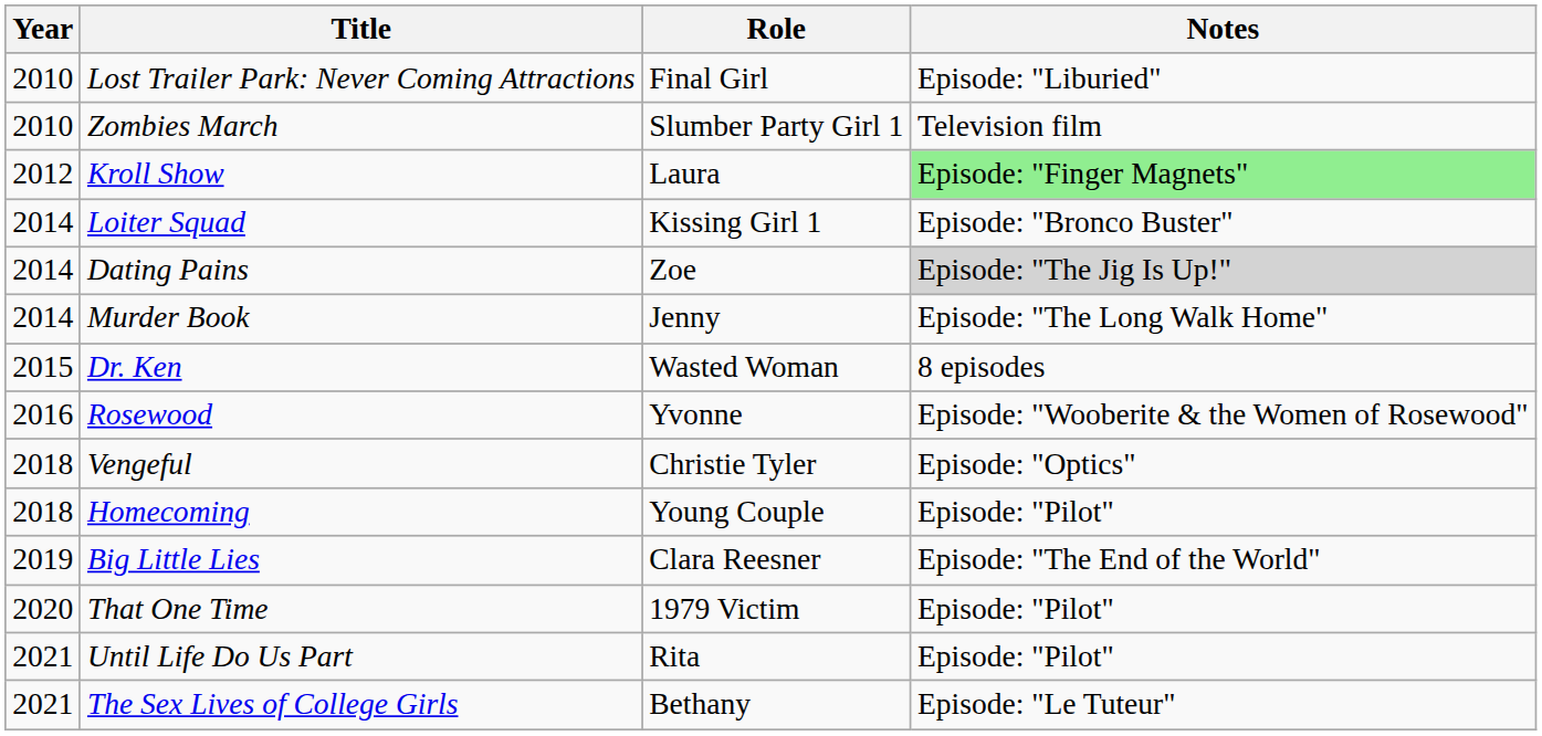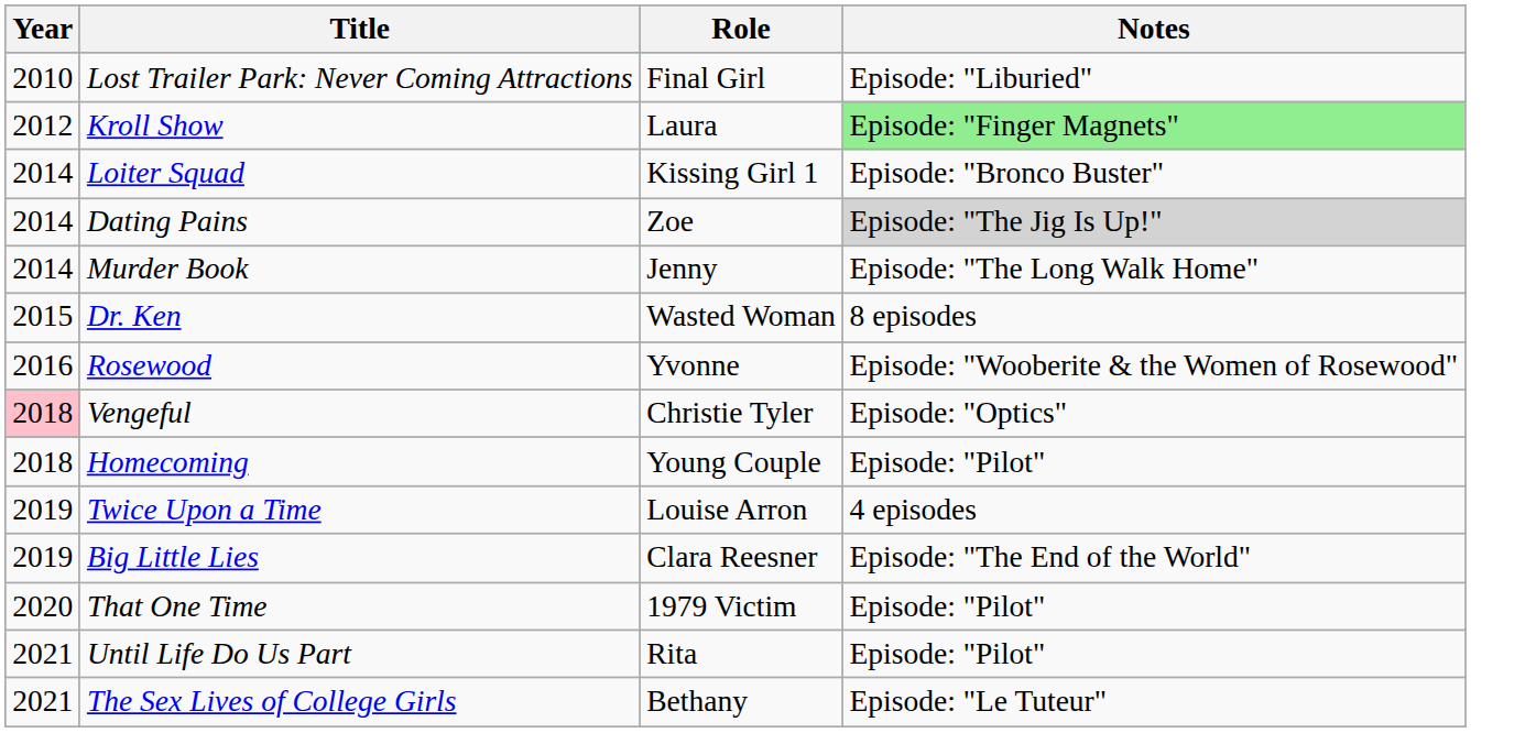- row: 2010 | Zombies March | Slumber Party Girl 1 | Television film
Vengeful | Year: no background -> pink background
+ row: 2019 | Twice Upon a Time | Louise Arron | 4 episodes
